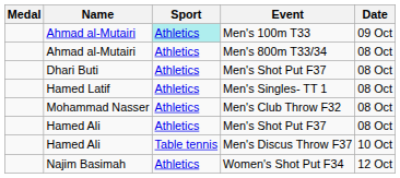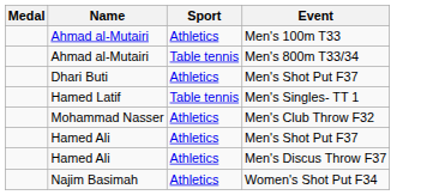- column: Date | 09 Oct | 08 Oct | 08 Oct | 08 Oct | 08 Oct | 08 Oct | 10 Oct | 12 Oct
Men's 100m T33 | Sport: paleturquoise background -> no background
Men's 800m T33/34 | Sport: Athletics -> Table tennis
Men's Singles- TT 1 | Sport: Athletics -> Table tennis
Men's Discus Throw F37 | Sport: Table tennis -> Athletics
